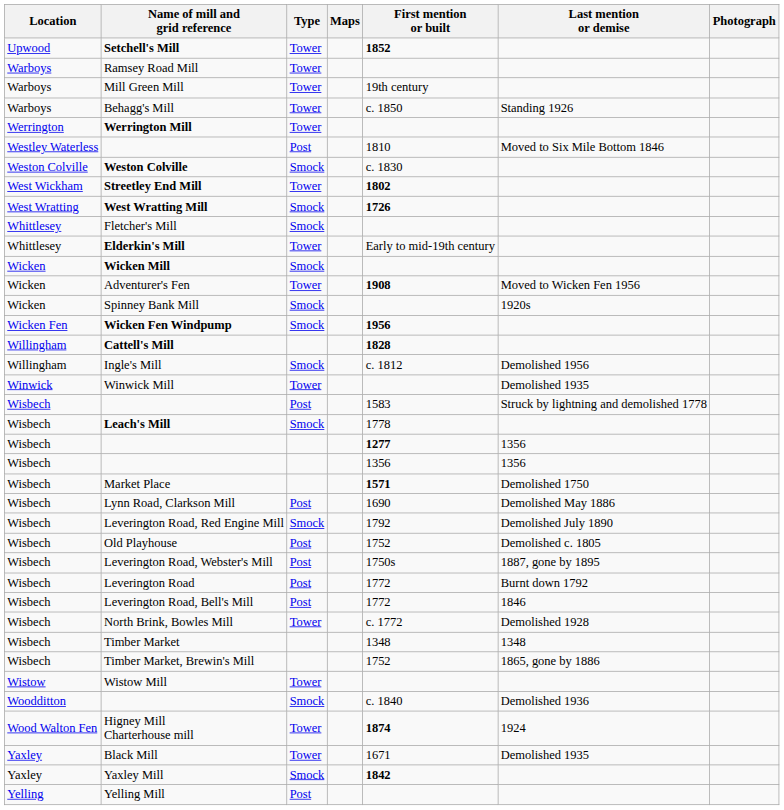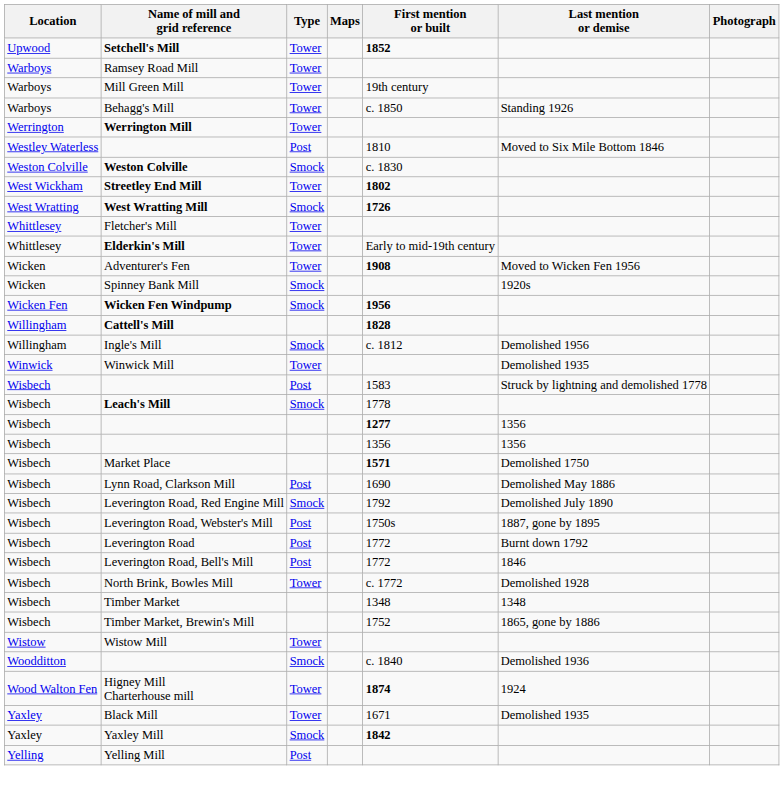Fletcher's Mill | Type: Smock -> Tower
- row: Wicken | Wicken Mill | Smock
- row: Wisbech | Old Playhouse | Post | 1752 | Demolished c. 1805
